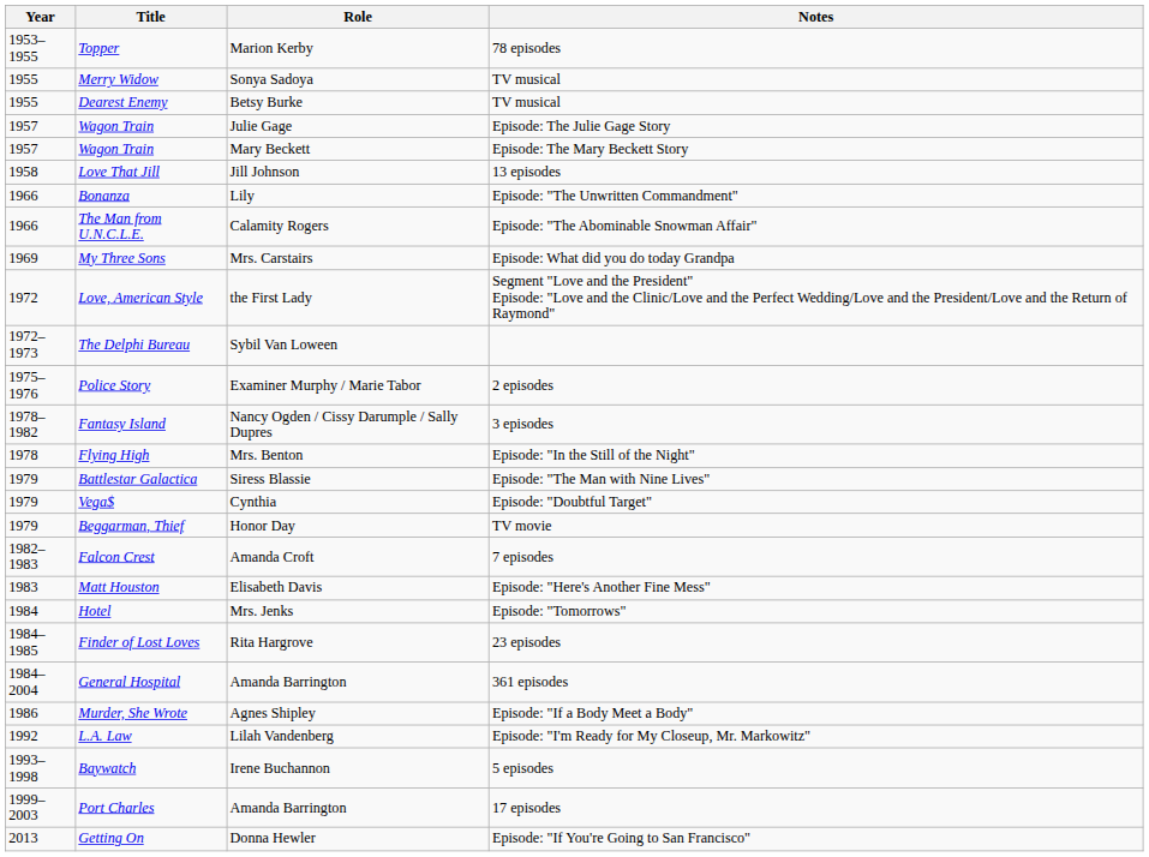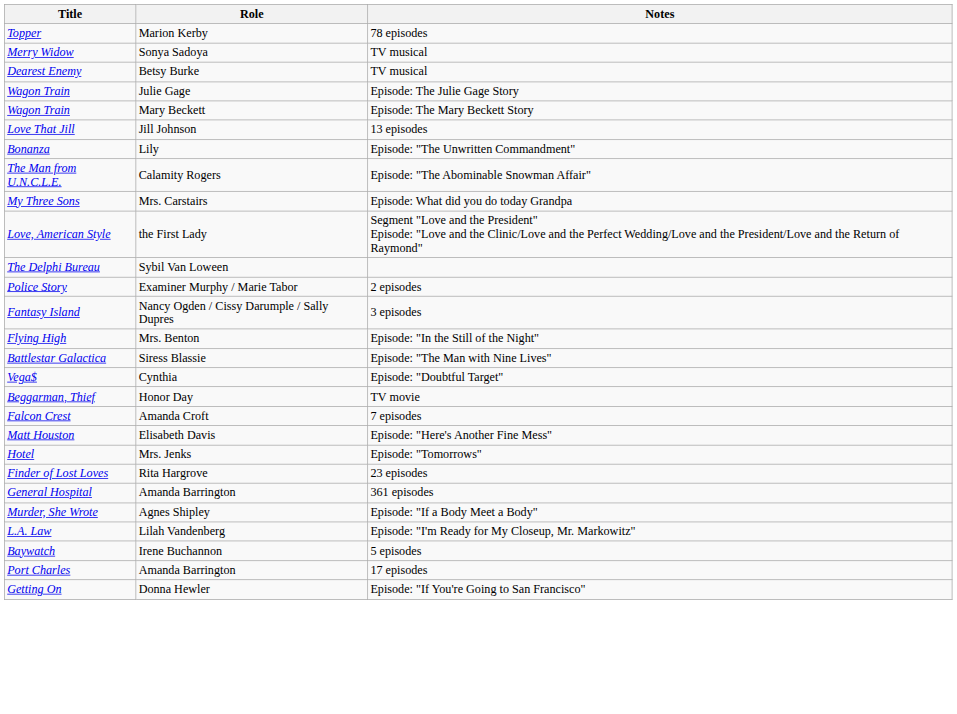- column: Year | 1953–1955 | 1955 | 1955 | 1957 | 1957 | 1958 | 1966 | 1966 | 1969 | 1972 | 1972–1973 | 1975–1976 | 1978–1982 | 1978 | 1979 | 1979 | 1979 | 1982–1983 | 1983 | 1984 | 1984–1985 | 1984–2004 | 1986 | 1992 | 1993–1998 | 1999–2003 | 2013
